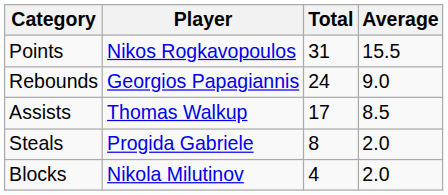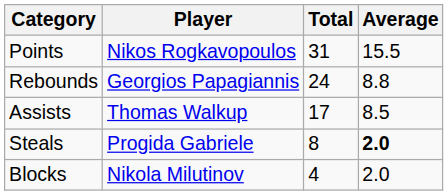Rebounds | Average: 9.0 -> 8.8
Steals | Average: normal -> bold
